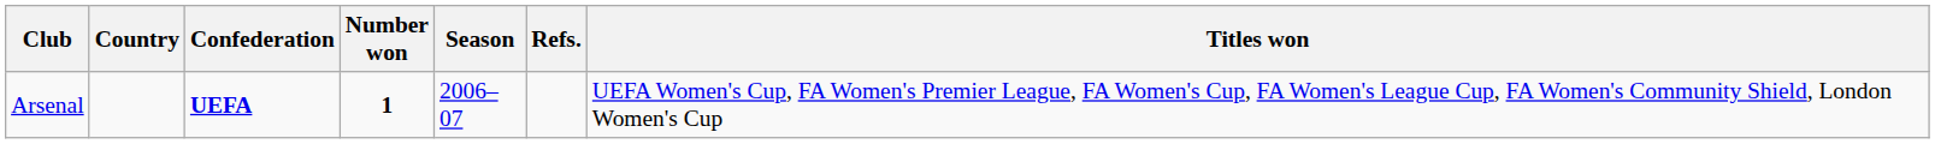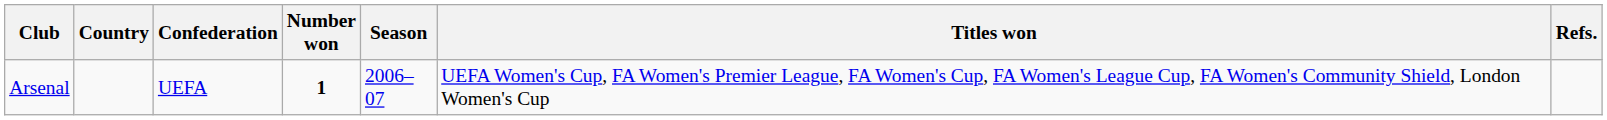columns swapped: Titles won <-> Refs.
Arsenal | Confederation: bold -> normal
